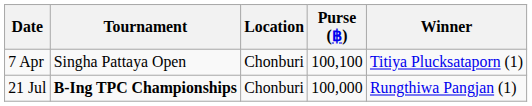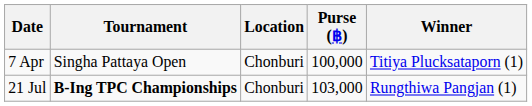7 Apr | Purse (฿): 100,100 -> 100,000
21 Jul | Purse (฿): 100,000 -> 103,000
